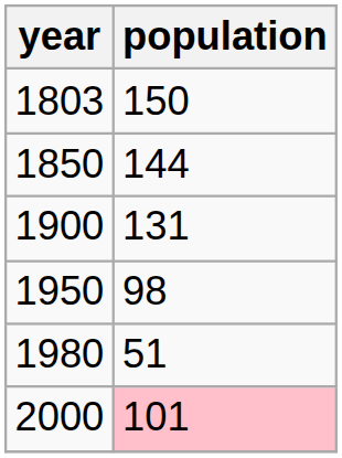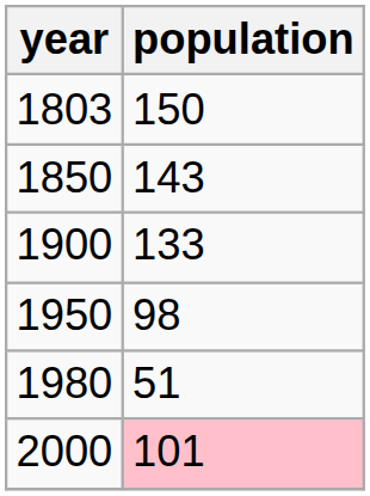1850 | population: 144 -> 143
1900 | population: 131 -> 133
